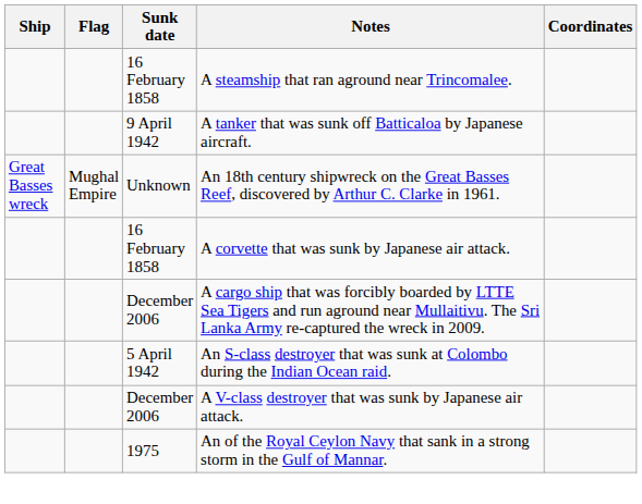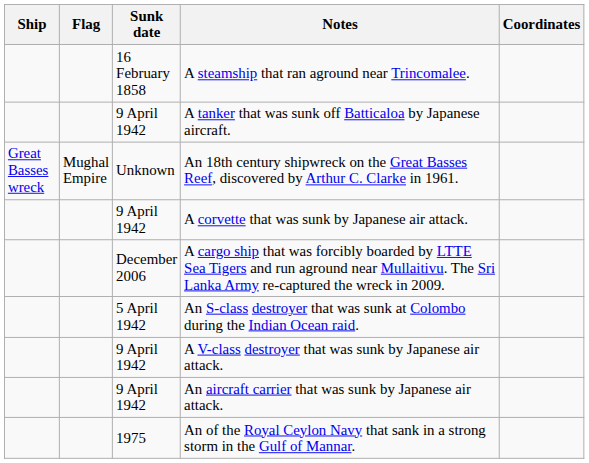A corvette that was sunk by Japanese air attack. | Sunk date: 16 February 1858 -> 9 April 1942
A V-class destroyer that was sunk by Japanese air attack. | Sunk date: December 2006 -> 9 April 1942
+ row: 9 April 1942 | An aircraft carrier that was sunk by Japanese air attack.
